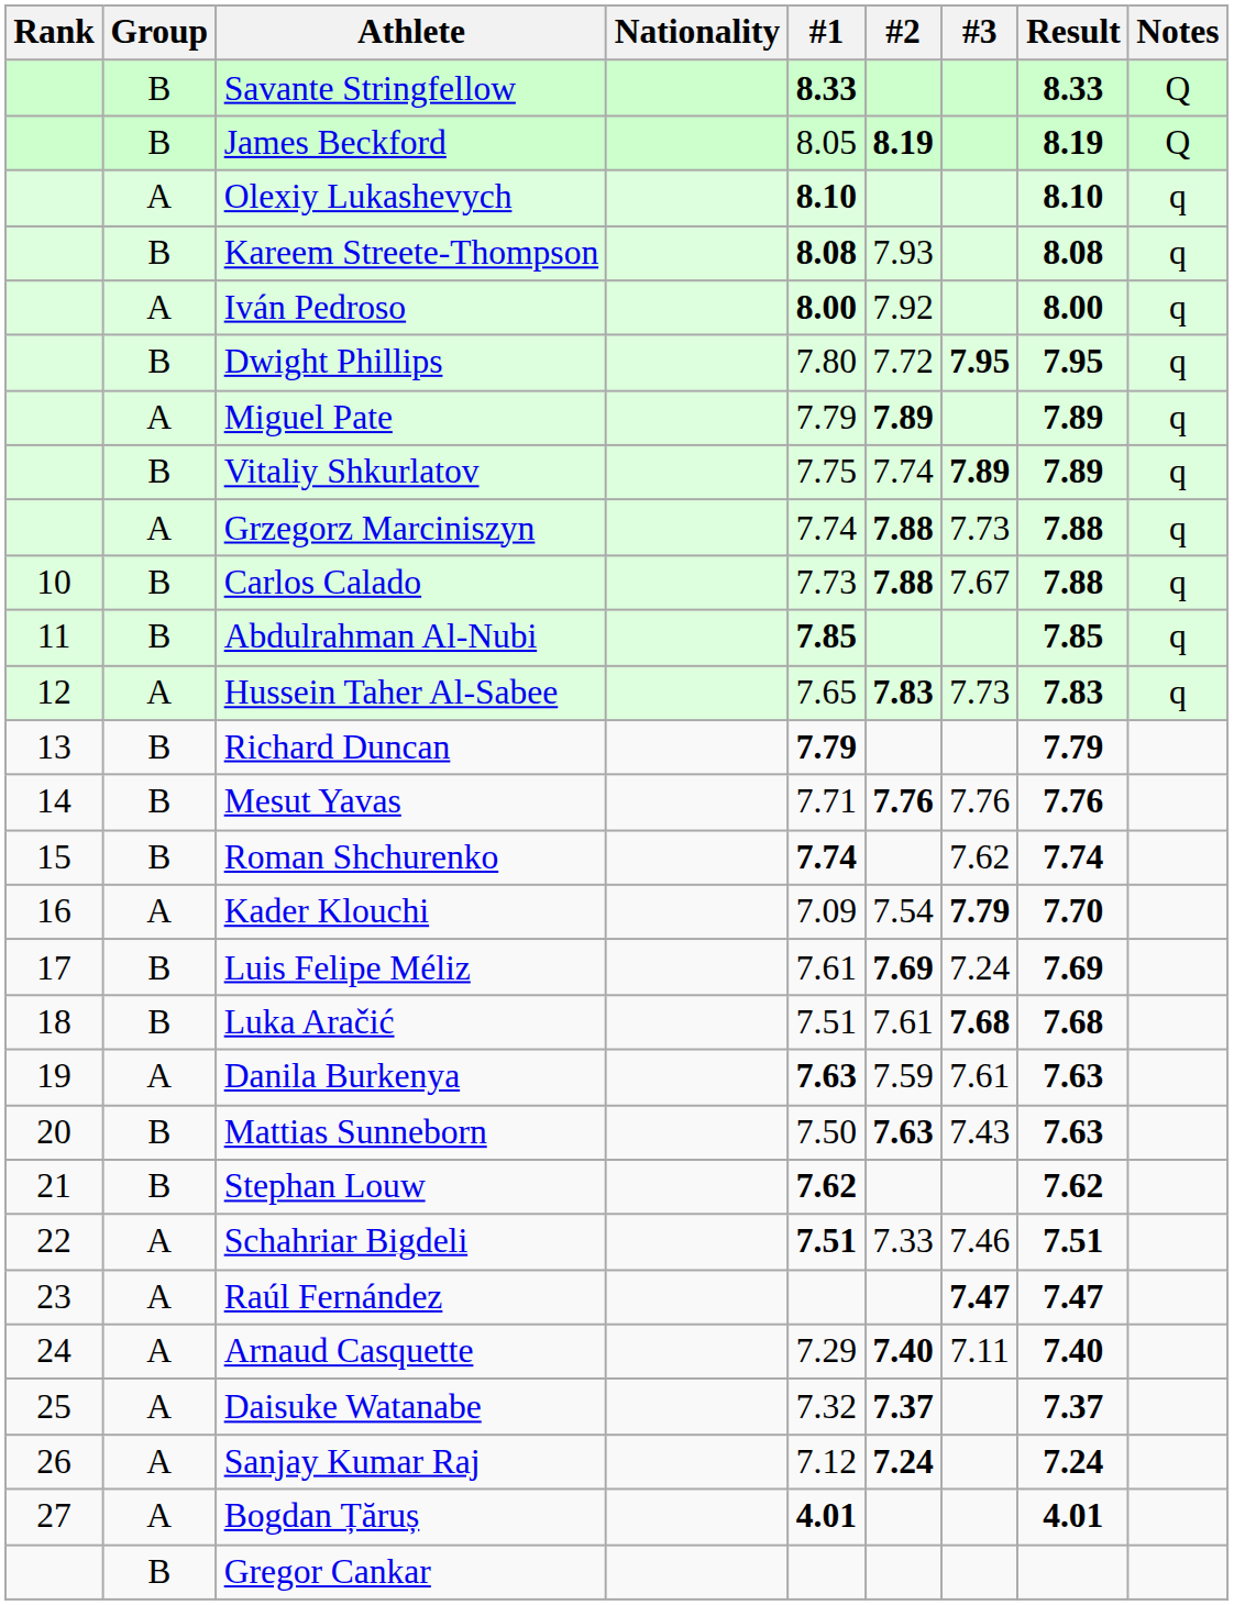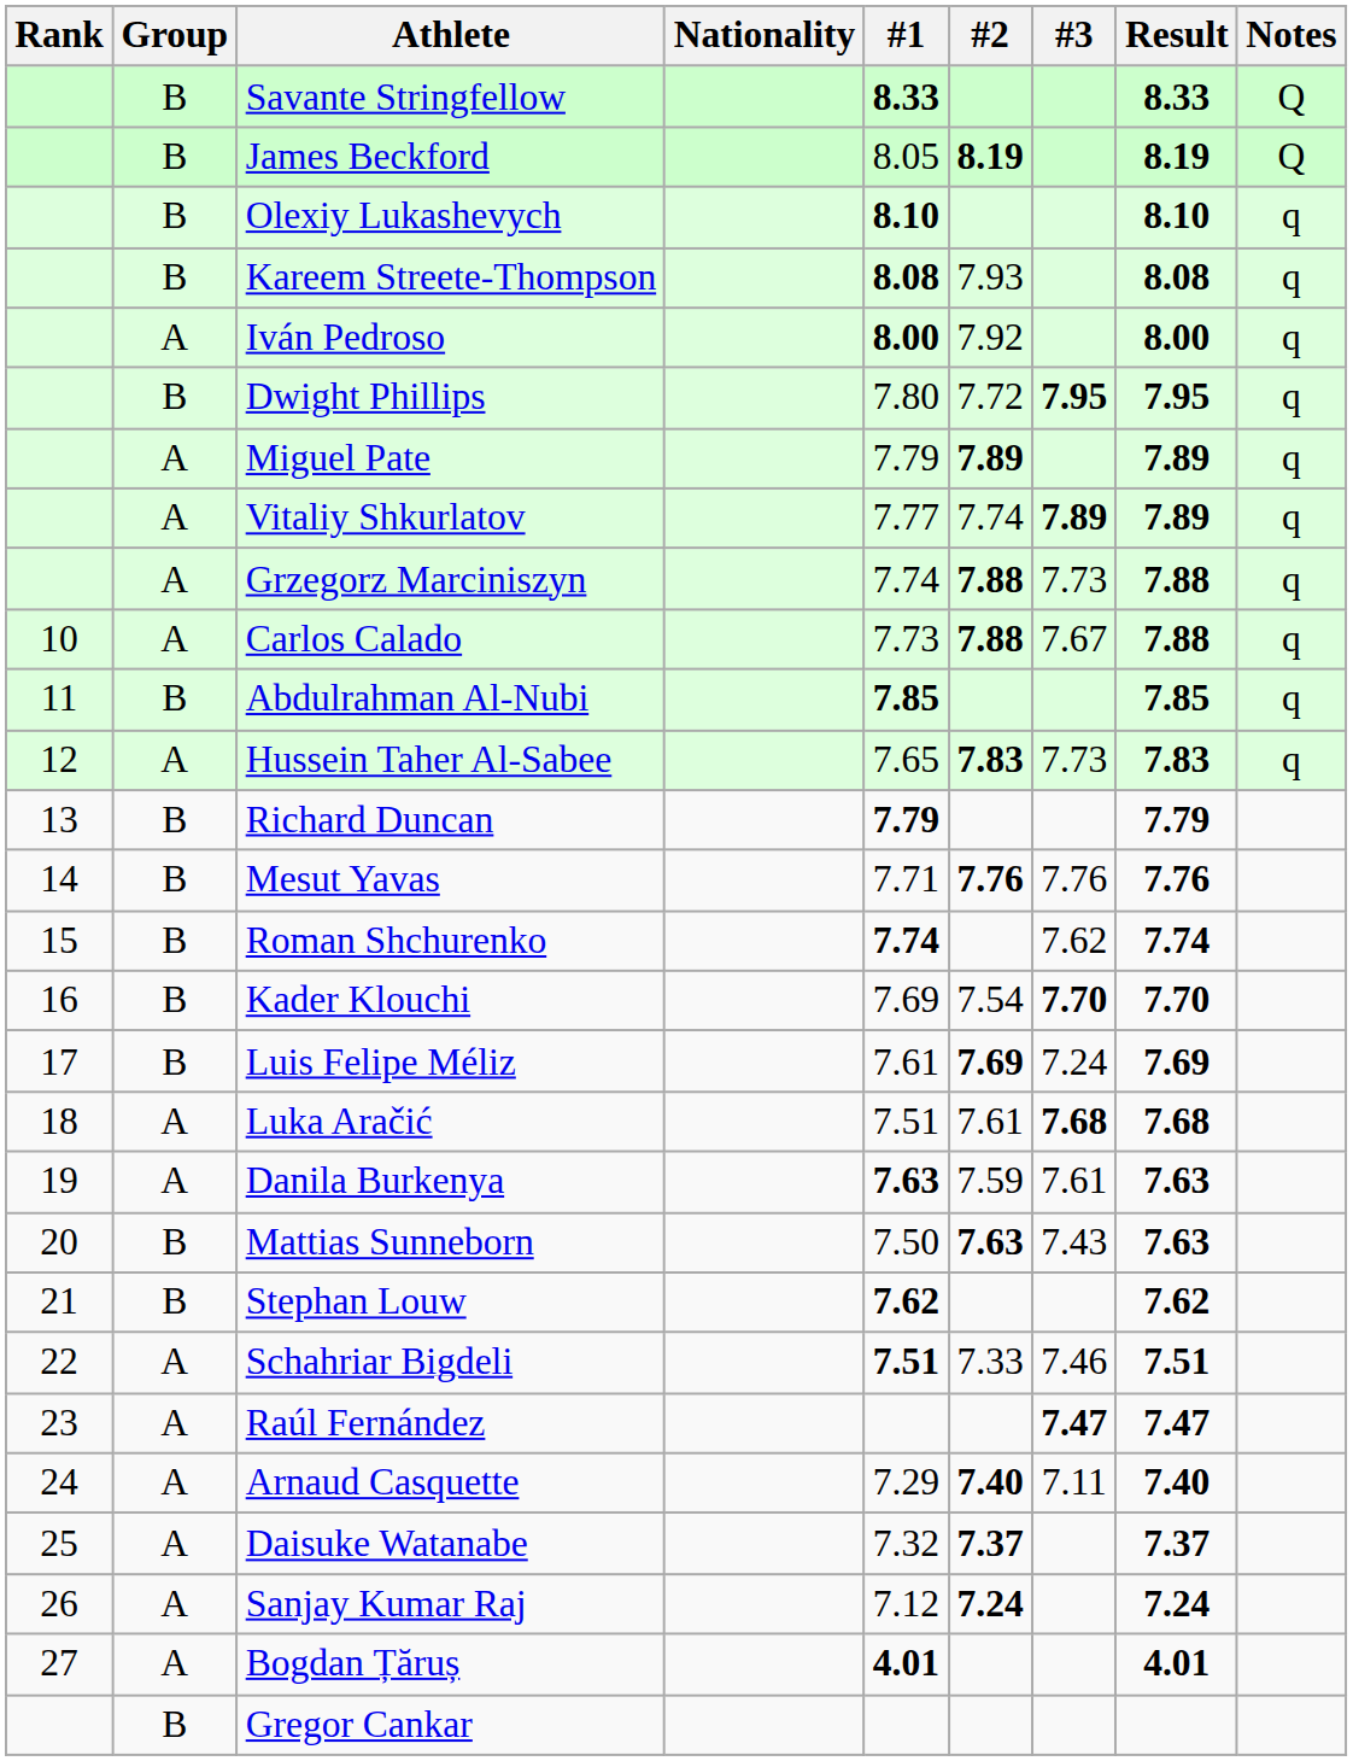Olexiy Lukashevych | Group: A -> B
Vitaliy Shkurlatov | Group: B -> A
Vitaliy Shkurlatov | #1: 7.75 -> 7.77
Carlos Calado | Group: B -> A
Kader Klouchi | Group: A -> B
Kader Klouchi | #1: 7.09 -> 7.69
Kader Klouchi | #3: 7.79 -> 7.70
Luka Aračić | Group: B -> A
